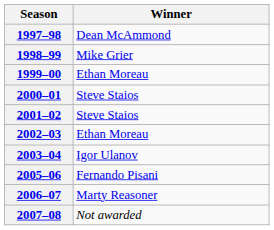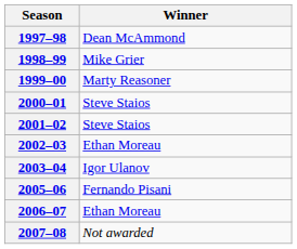1999–00 | Winner: Ethan Moreau -> Marty Reasoner
2006–07 | Winner: Marty Reasoner -> Ethan Moreau
